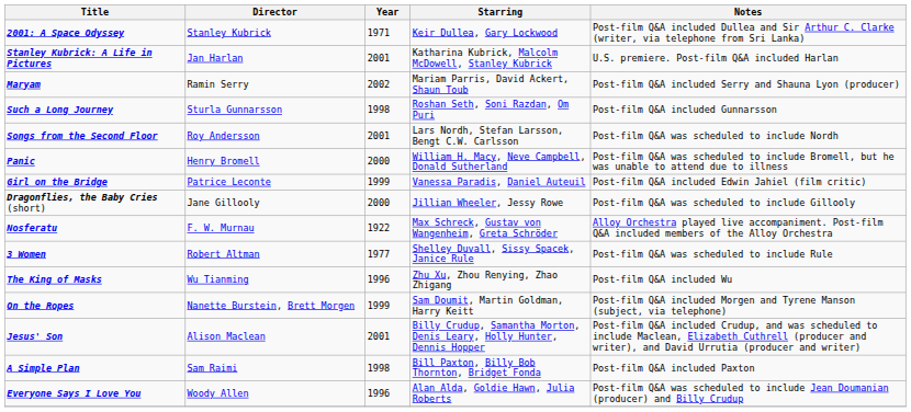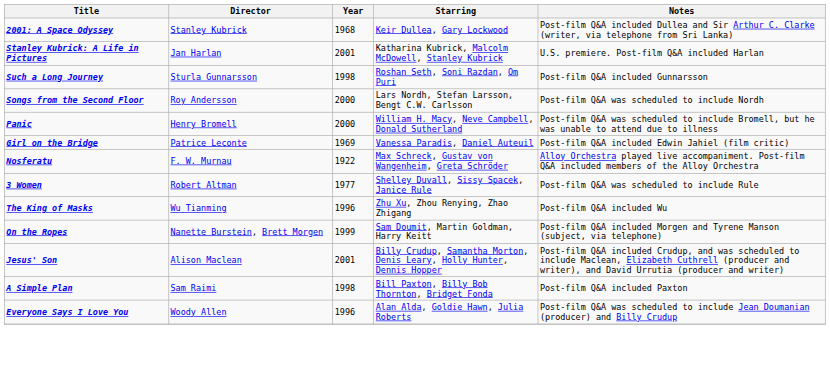2001: A Space Odyssey | Year: 1971 -> 1968
- row: Maryam | Ramin Serry | 2002 | Mariam Parris, David Ackert, Shaun Toub | Post-film Q&A included Serry and Shauna Lyon (producer)
Songs from the Second Floor | Year: 2001 -> 2000
Girl on the Bridge | Year: 1999 -> 1969
- row: Dragonflies, the Baby Cries (short) | Jane Gillooly | 2000 | Jillian Wheeler, Jessy Rowe | Post-film Q&A was scheduled to include Gillooly
